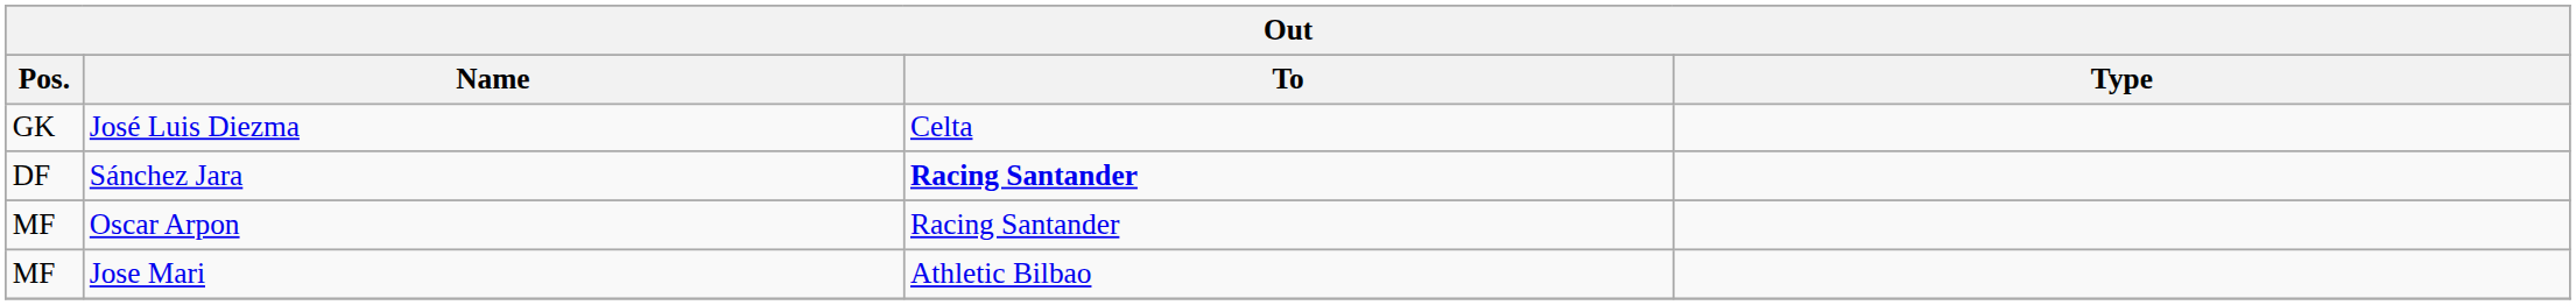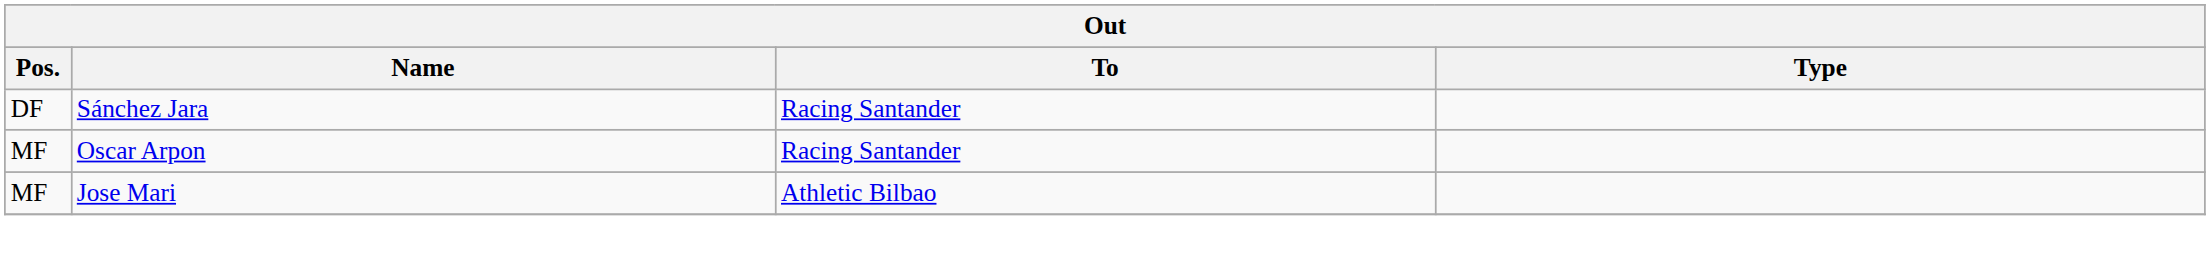- row: GK | José Luis Diezma | Celta
Sánchez Jara | To: bold -> normal
